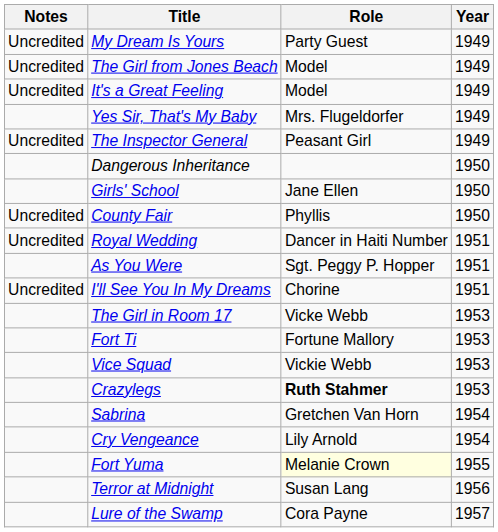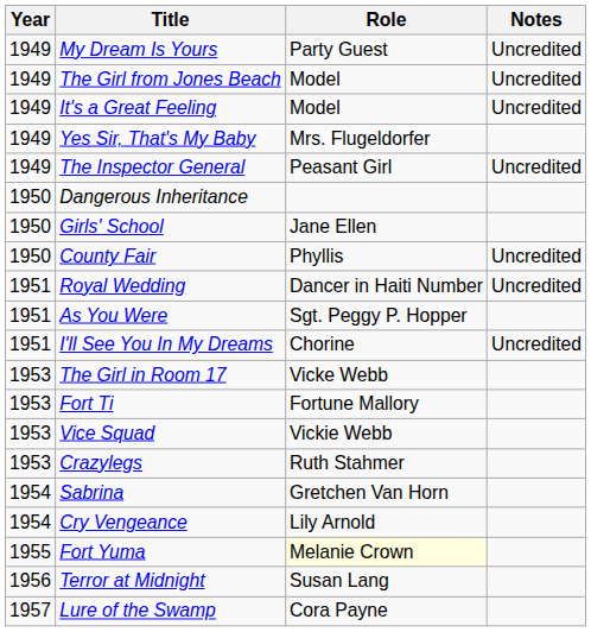columns swapped: Year <-> Notes
Crazylegs | Role: bold -> normal
